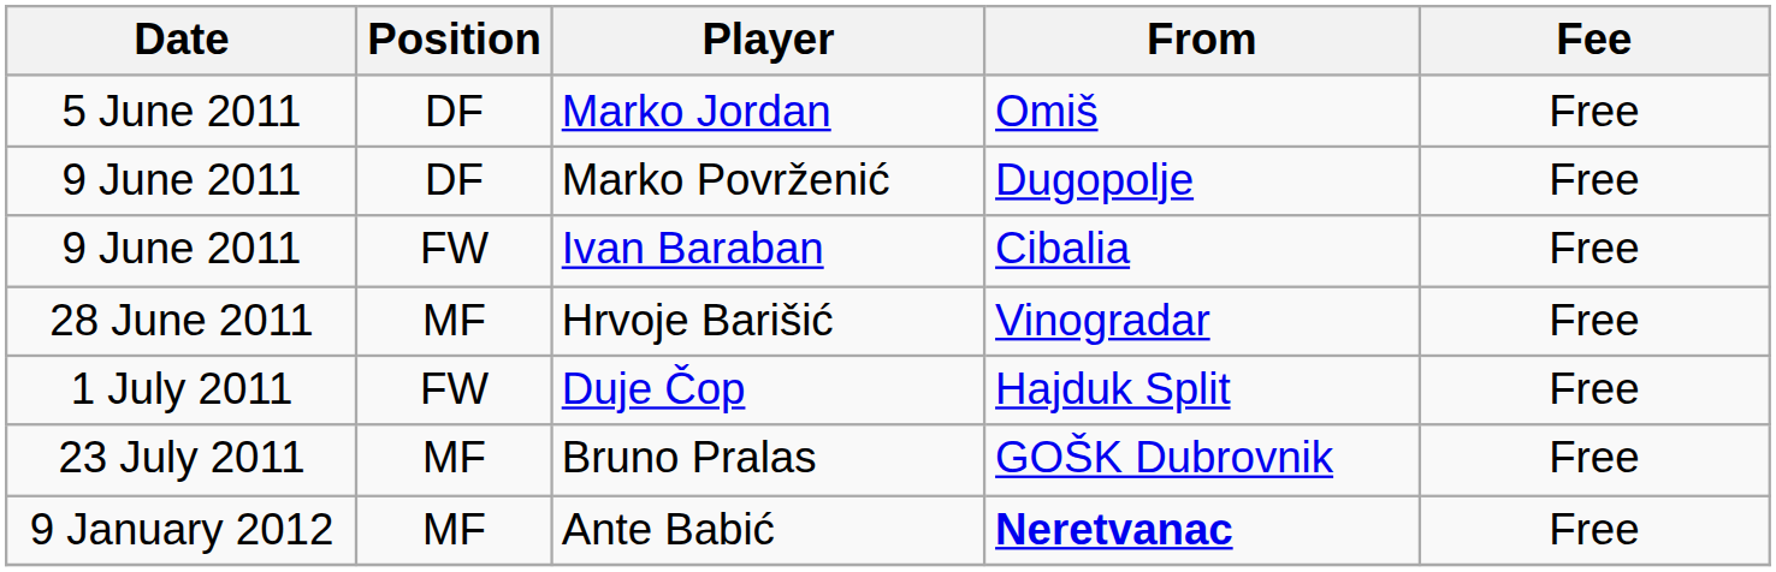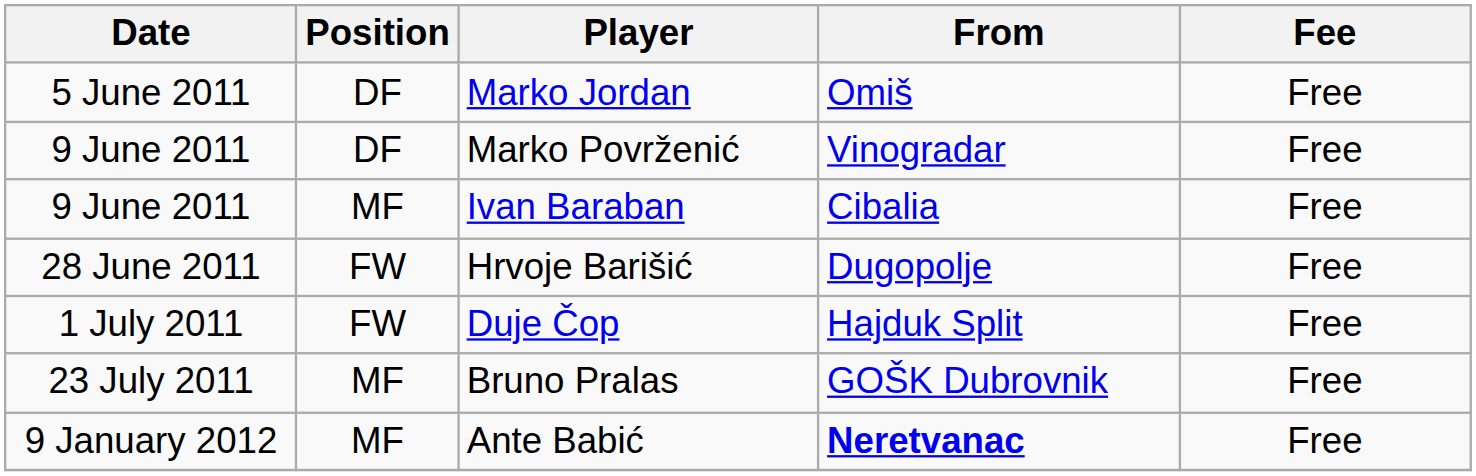Marko Povrženić | From: Dugopolje -> Vinogradar
Ivan Baraban | Position: FW -> MF
Hrvoje Barišić | Position: MF -> FW
Hrvoje Barišić | From: Vinogradar -> Dugopolje
